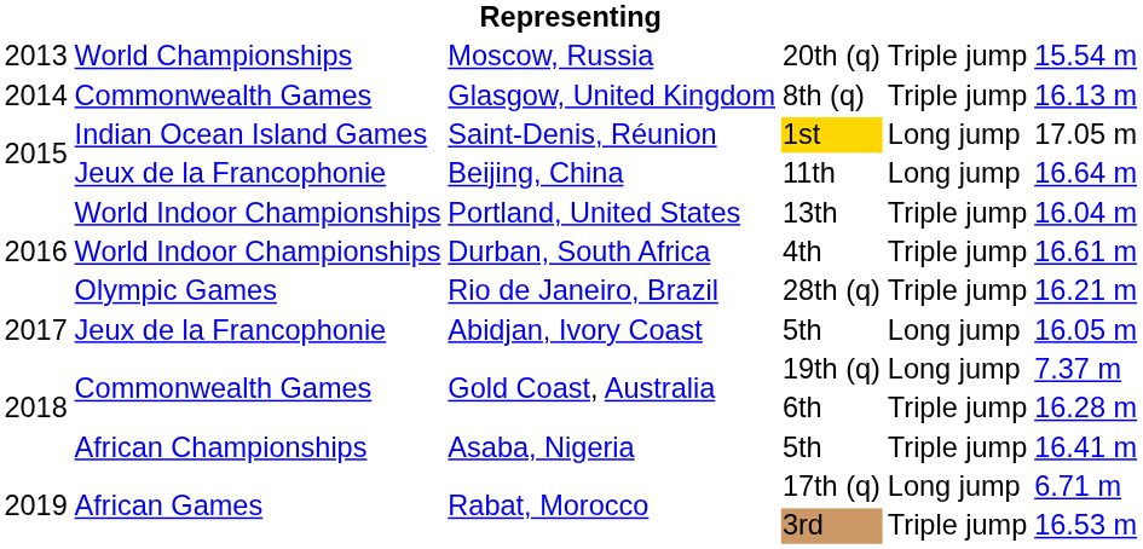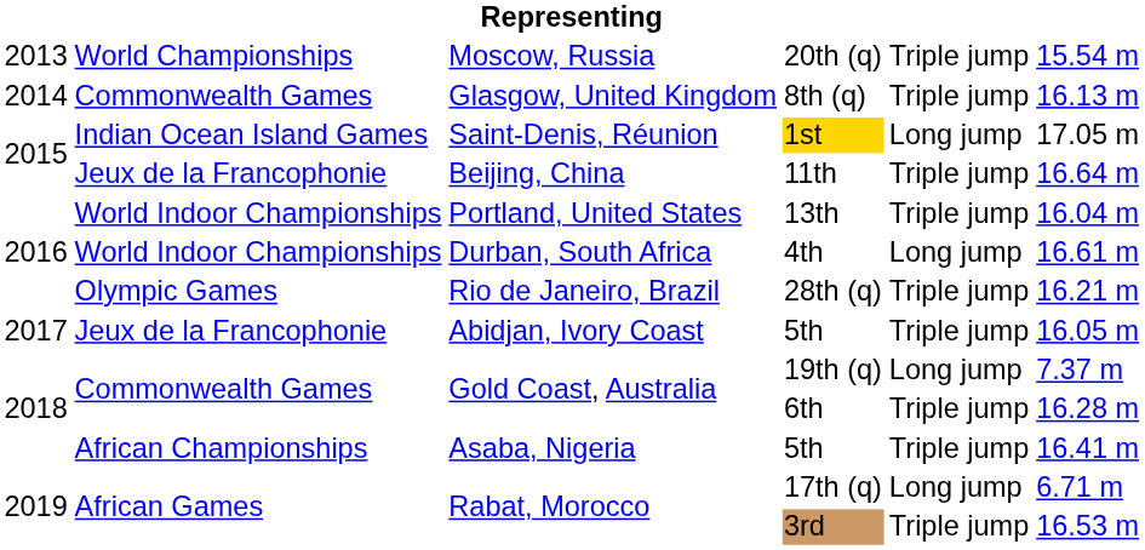11th | column 5: Long jump -> Triple jump
4th | column 5: Triple jump -> Long jump
Abidjan, Ivory Coast / 5th | column 5: Long jump -> Triple jump
